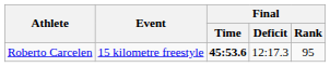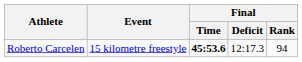Roberto Carcelen | Final / Rank: 95 -> 94
